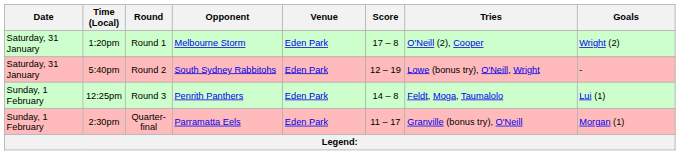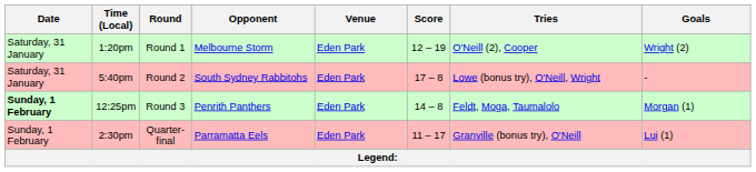1:20pm | Score: 17 – 8 -> 12 – 19
5:40pm | Score: 12 – 19 -> 17 – 8
12:25pm | Date: normal -> bold
12:25pm | Goals: Lui (1) -> Morgan (1)
2:30pm | Goals: Morgan (1) -> Lui (1)
